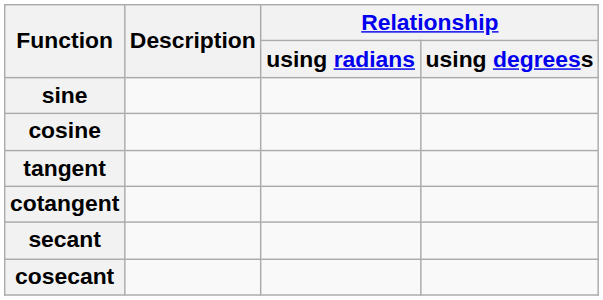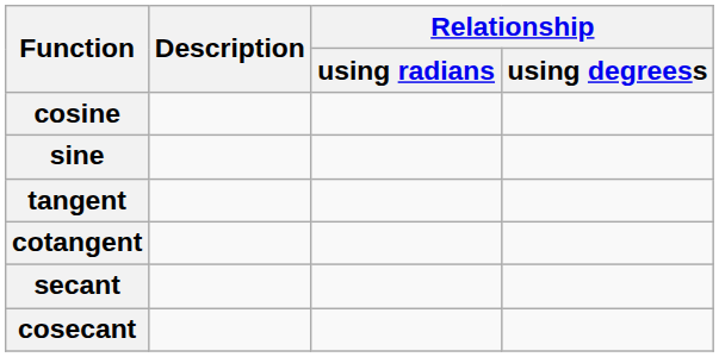rows swapped: sine <-> cosine
